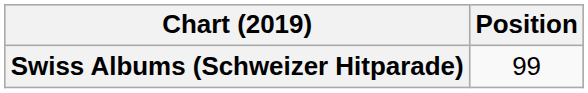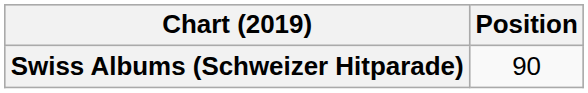Swiss Albums (Schweizer Hitparade) | Position: 99 -> 90
